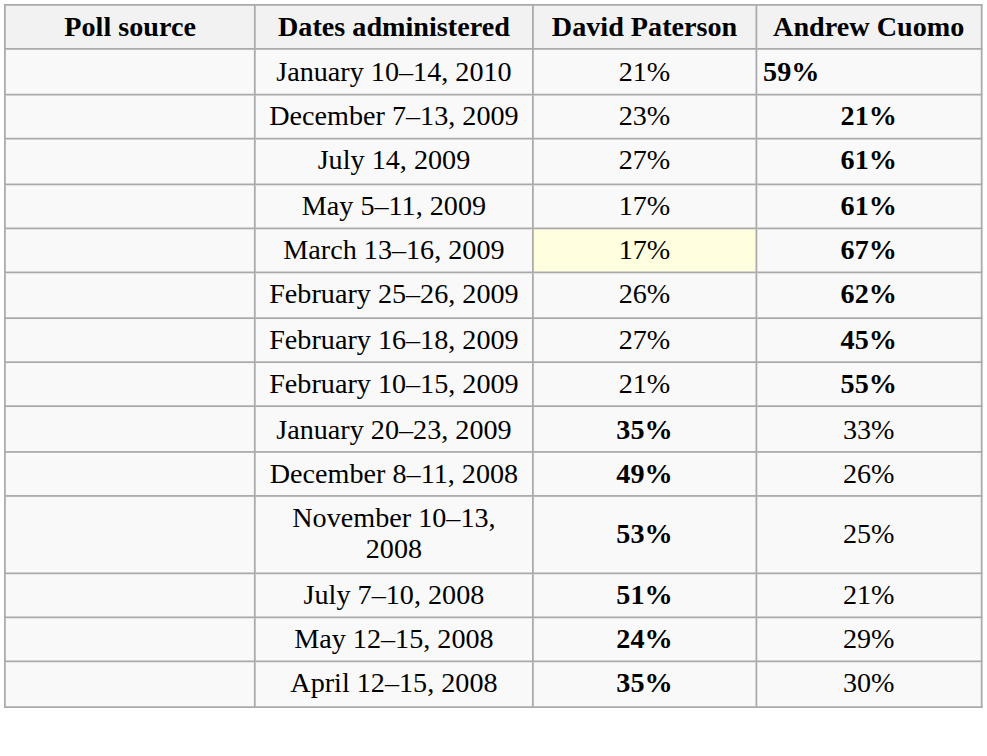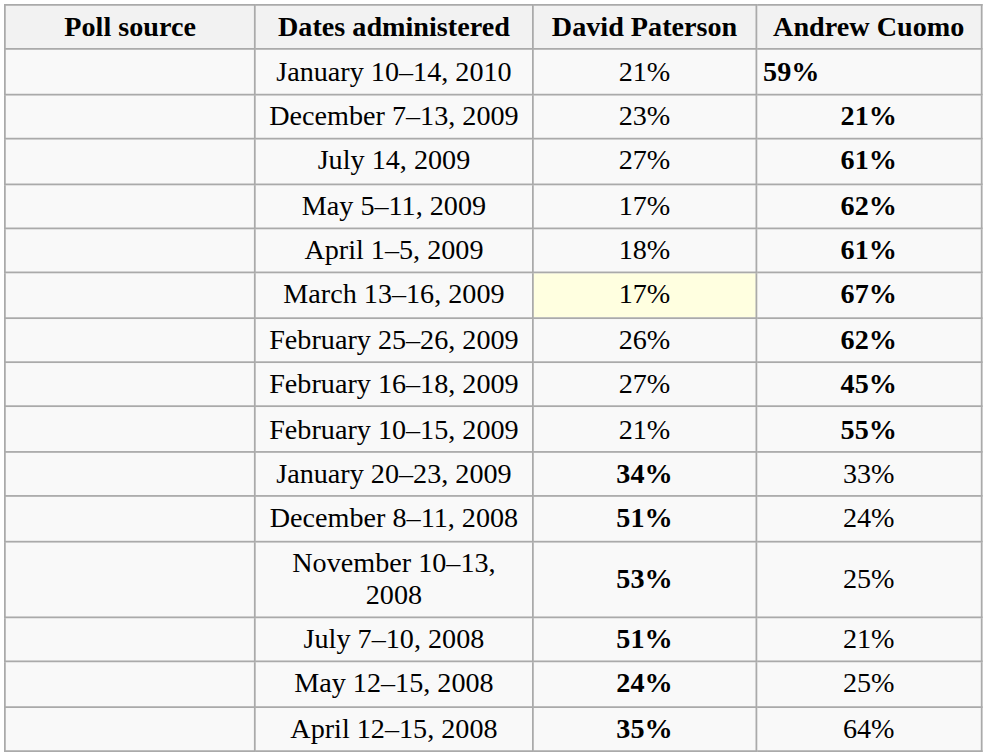May 5–11, 2009 | Andrew Cuomo: 61% -> 62%
+ row: April 1–5, 2009 | 18% | 61%
January 20–23, 2009 | David Paterson: 35% -> 34%
December 8–11, 2008 | David Paterson: 49% -> 51%
December 8–11, 2008 | Andrew Cuomo: 26% -> 24%
May 12–15, 2008 | Andrew Cuomo: 29% -> 25%
April 12–15, 2008 | Andrew Cuomo: 30% -> 64%
